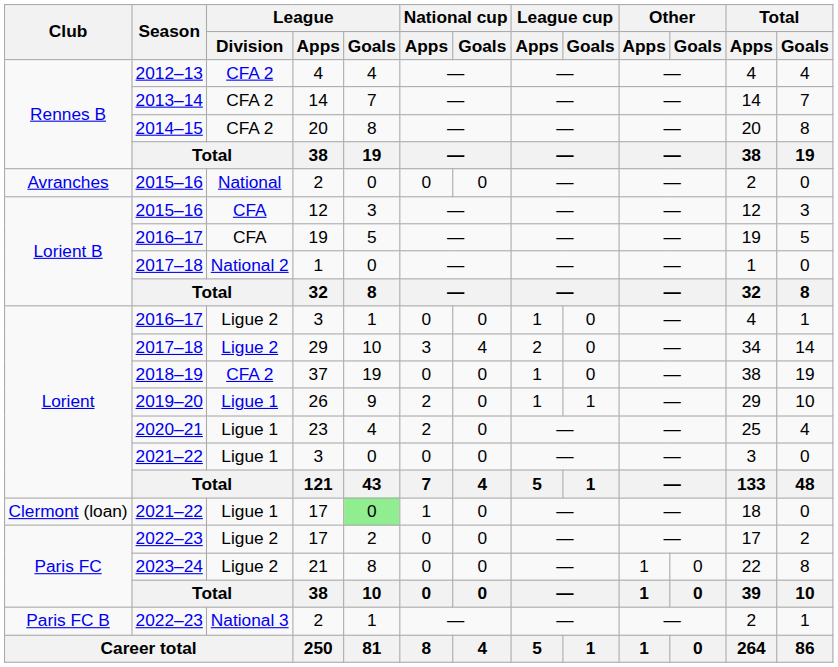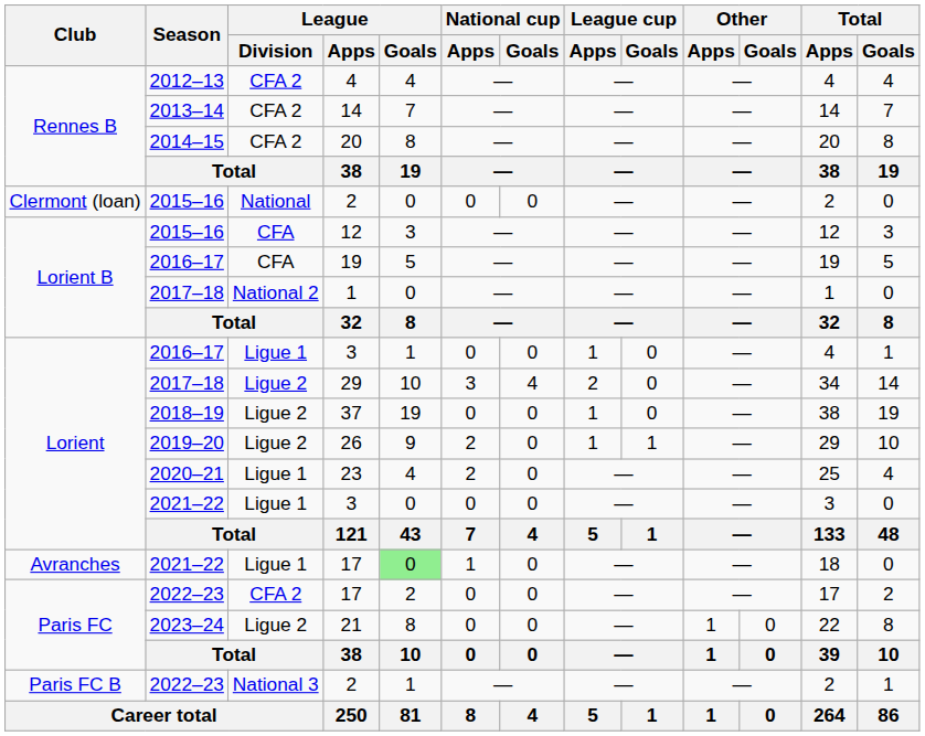2015–16 / 2 | Club: Avranches -> Clermont (loan)
2016–17 / 3 | League / Division: Ligue 2 -> Ligue 1
37 | League / Division: CFA 2 -> Ligue 2
26 | League / Division: Ligue 1 -> Ligue 2
2021–22 / 17 | Club: Clermont (loan) -> Avranches
2022–23 / 17 | League / Division: Ligue 2 -> CFA 2
